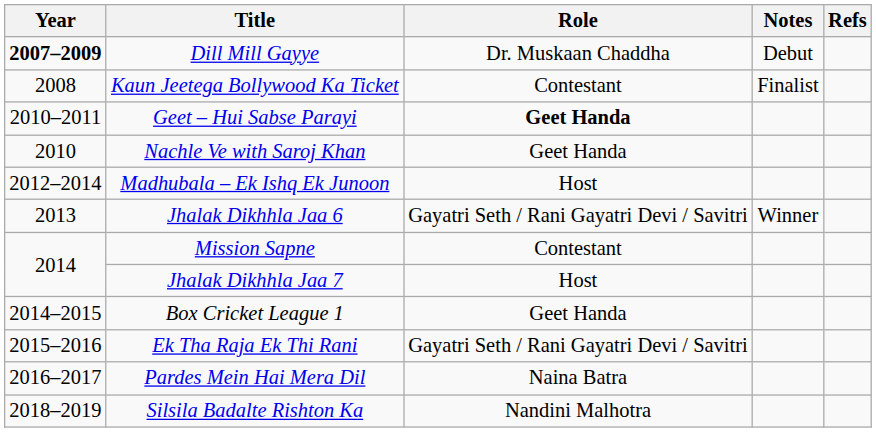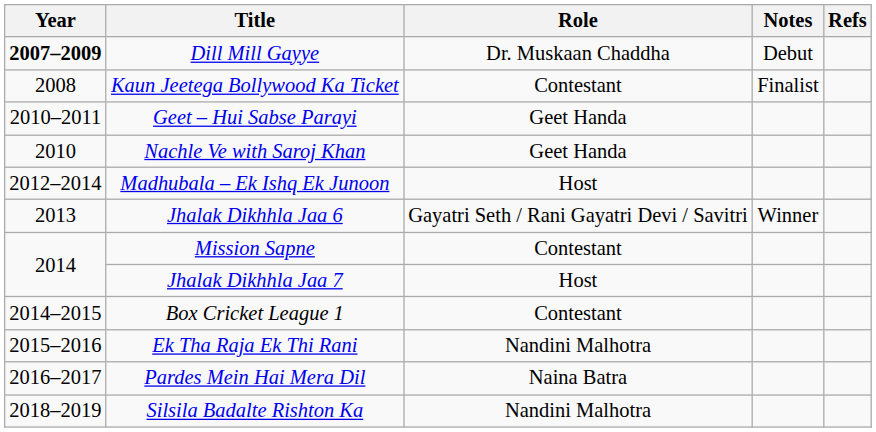Geet – Hui Sabse Parayi | Role: bold -> normal
Box Cricket League 1 | Role: Geet Handa -> Contestant
Ek Tha Raja Ek Thi Rani | Role: Gayatri Seth / Rani Gayatri Devi / Savitri -> Nandini Malhotra
